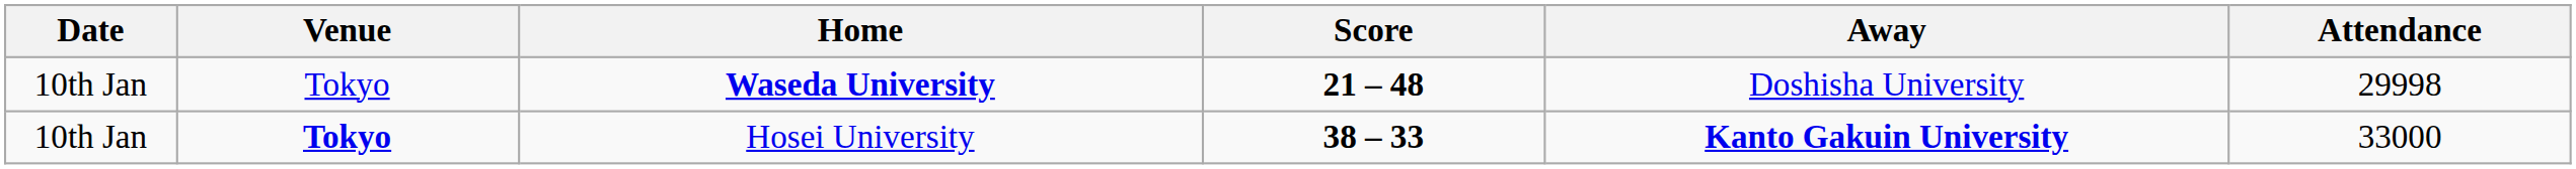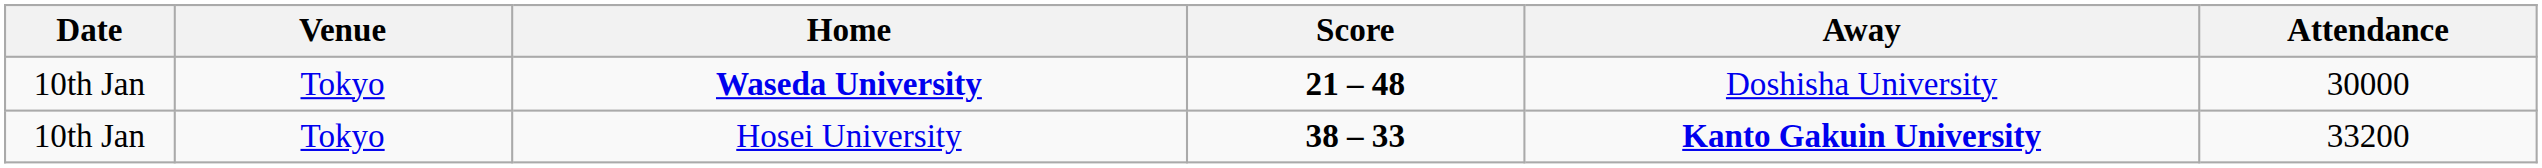Waseda University | Attendance: 29998 -> 30000
Hosei University | Venue: bold -> normal
Hosei University | Attendance: 33000 -> 33200
